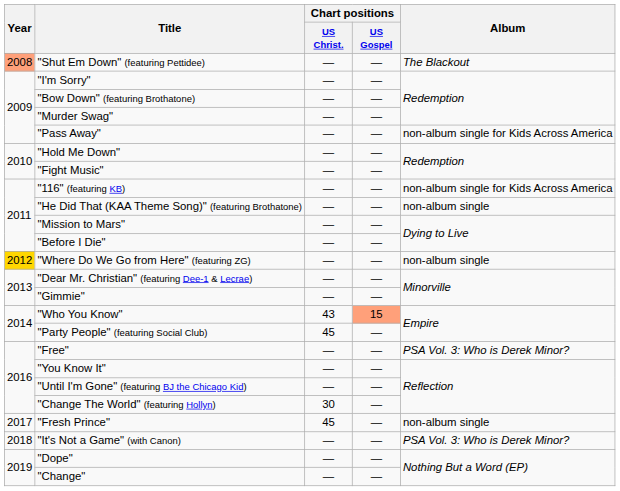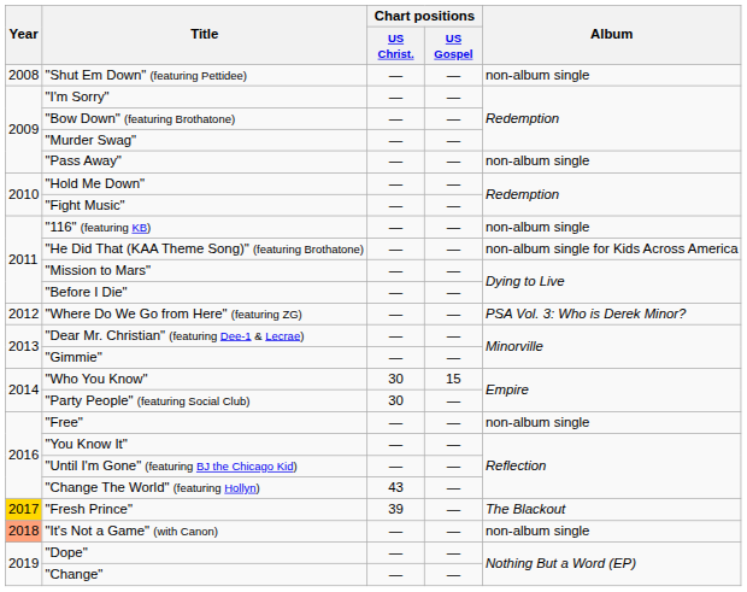"Shut Em Down" (featuring Pettidee) | Year: lightsalmon background -> no background
"Shut Em Down" (featuring Pettidee) | Album: The Blackout -> non-album single
"Pass Away" | Album: non-album single for Kids Across America -> non-album single
"116" (featuring KB) | Album: non-album single for Kids Across America -> non-album single
"He Did That (KAA Theme Song)" (featuring Brothatone) | Album: non-album single -> non-album single for Kids Across America
"Where Do We Go from Here" (featuring ZG) | Year: gold background -> no background
"Where Do We Go from Here" (featuring ZG) | Album: non-album single -> PSA Vol. 3: Who is Derek Minor?
"Who You Know" | Chart positions / US Christ.: 43 -> 30
"Who You Know" | Chart positions / US Gospel: lightsalmon background -> no background
"Party People" (featuring Social Club) | Chart positions / US Christ.: 45 -> 30
"Free" | Album: PSA Vol. 3: Who is Derek Minor? -> non-album single
"Change The World" (featuring Hollyn) | Chart positions / US Christ.: 30 -> 43
"Fresh Prince" | Year: no background -> gold background
"Fresh Prince" | Chart positions / US Christ.: 45 -> 39
"Fresh Prince" | Album: non-album single -> The Blackout
"It's Not a Game" (with Canon) | Year: no background -> lightsalmon background
"It's Not a Game" (with Canon) | Album: PSA Vol. 3: Who is Derek Minor? -> non-album single
